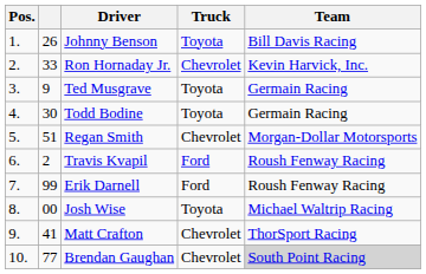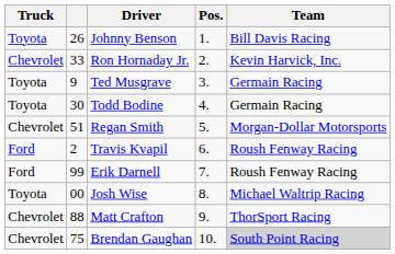columns swapped: Pos. <-> Truck
Matt Crafton | column 2: 41 -> 88
Brendan Gaughan | column 2: 77 -> 75
